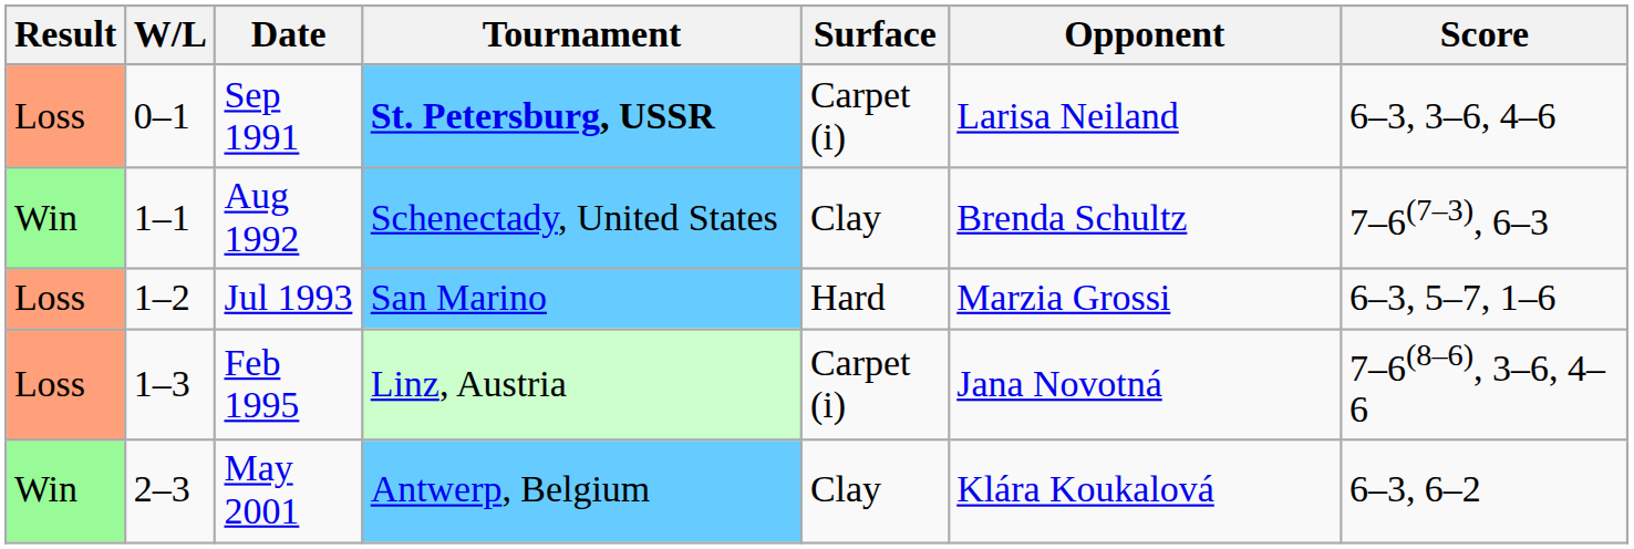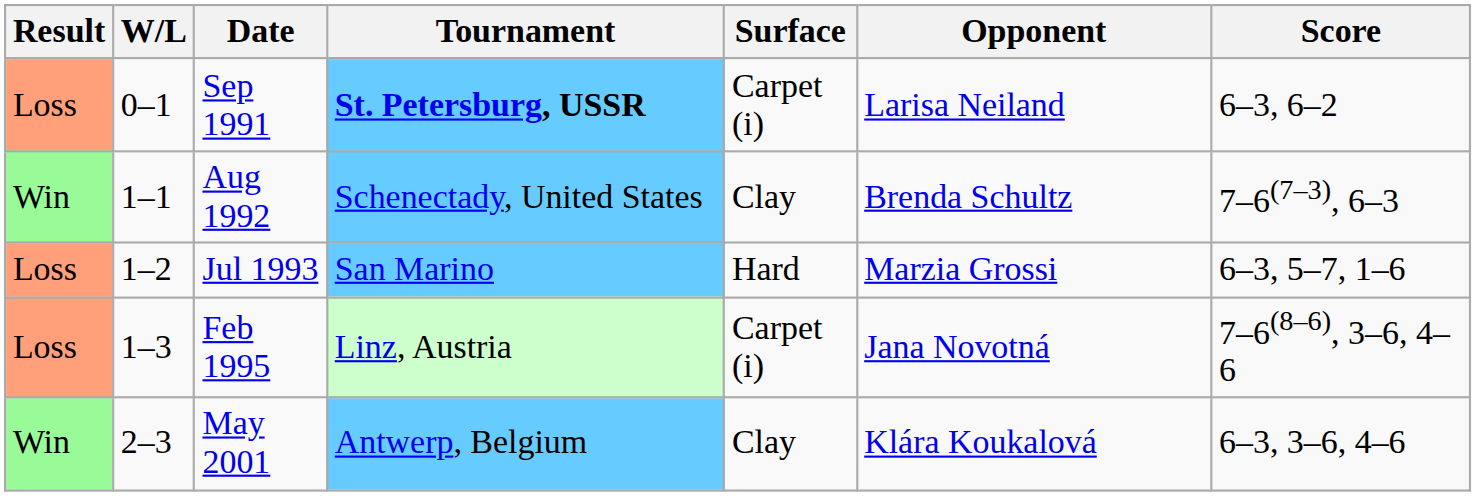Sep 1991 | Score: 6–3, 3–6, 4–6 -> 6–3, 6–2
May 2001 | Score: 6–3, 6–2 -> 6–3, 3–6, 4–6
